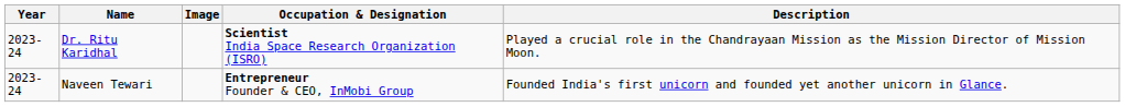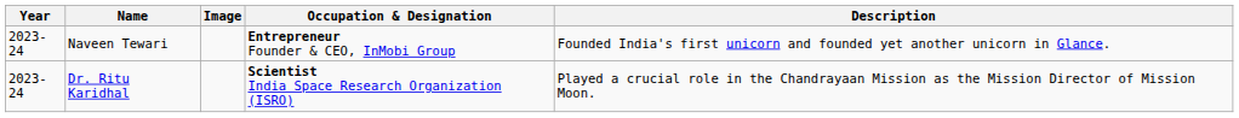rows swapped: Naveen Tewari <-> Dr. Ritu Karidhal
